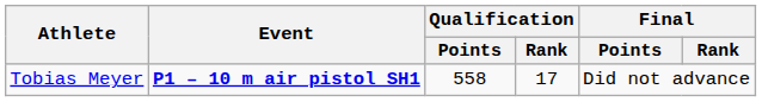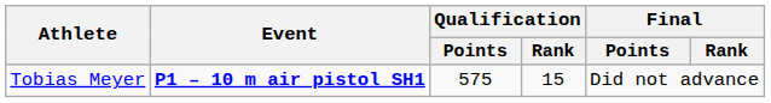Tobias Meyer | Qualification / Points: 558 -> 575
Tobias Meyer | Qualification / Rank: 17 -> 15
